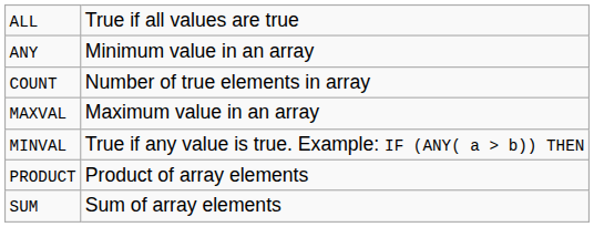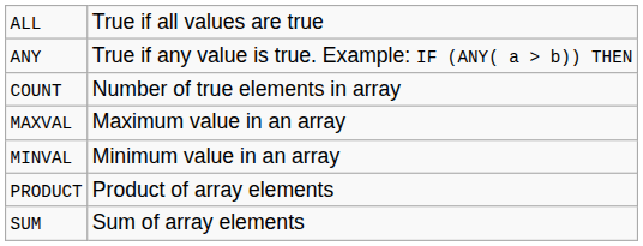ANY | column 2: Minimum value in an array -> True if any value is true. Example: IF (ANY( a > b)) THEN
MINVAL | column 2: True if any value is true. Example: IF (ANY( a > b)) THEN -> Minimum value in an array
